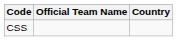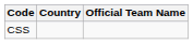columns swapped: Official Team Name <-> Country
